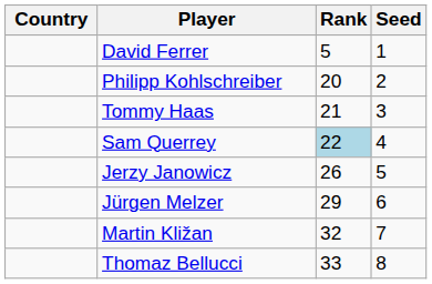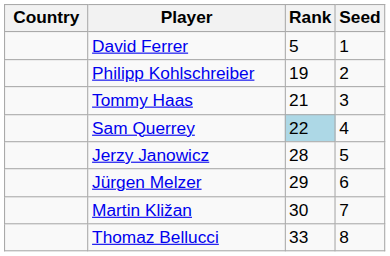Philipp Kohlschreiber | Rank: 20 -> 19
Jerzy Janowicz | Rank: 26 -> 28
Martin Kližan | Rank: 32 -> 30
